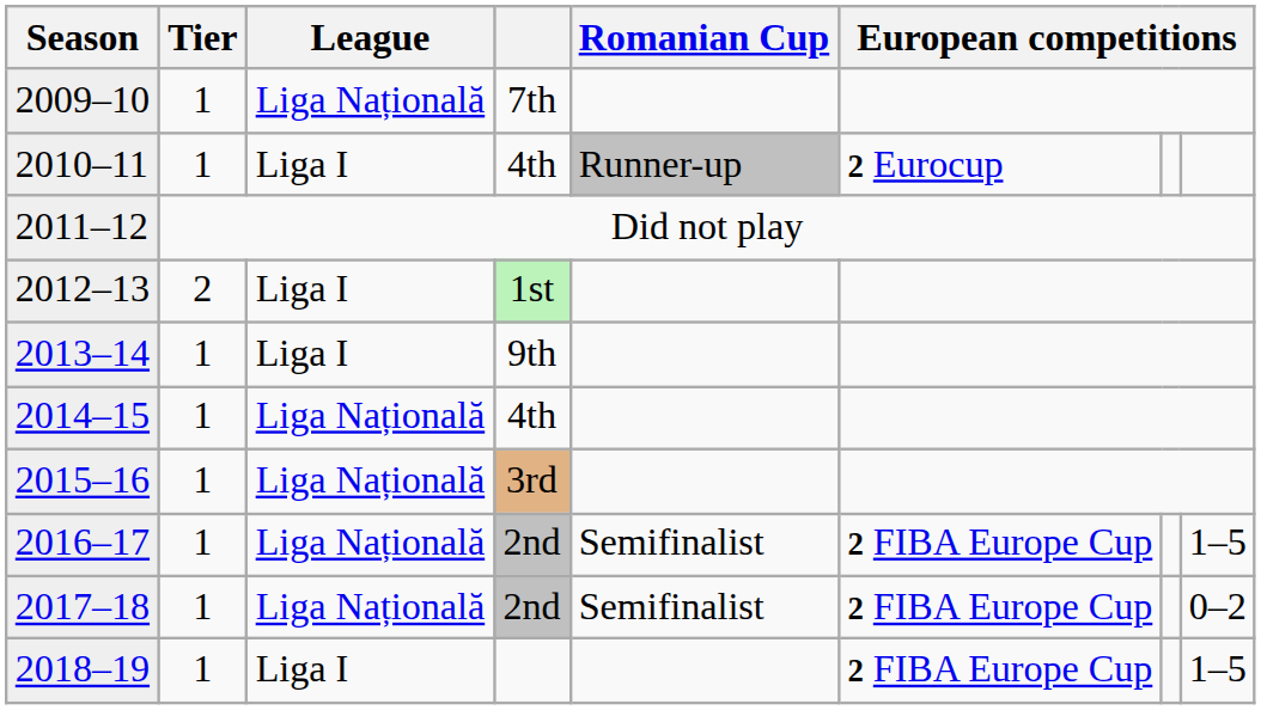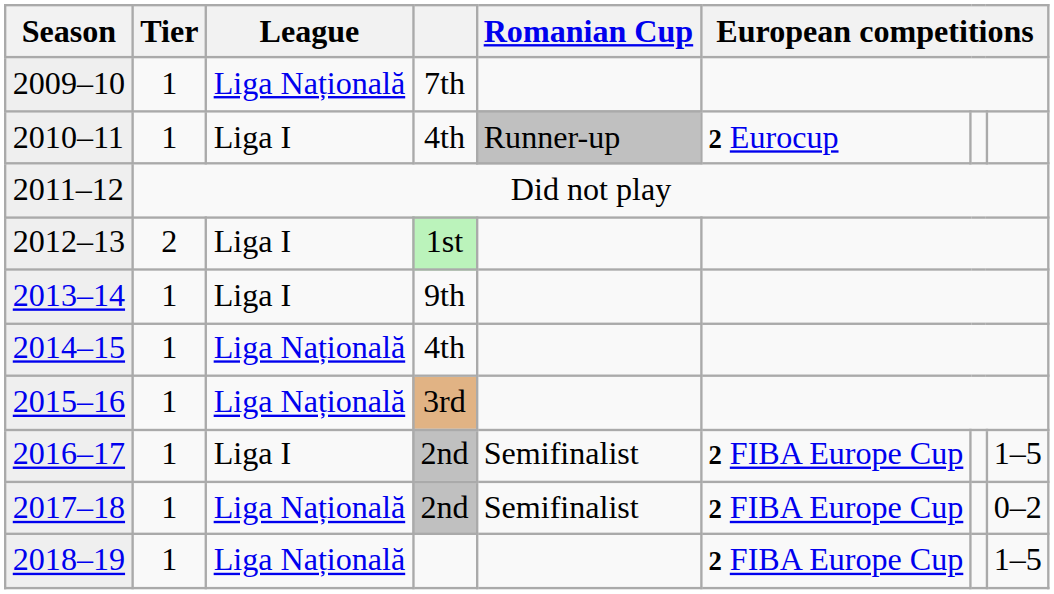2016–17 | League: Liga Națională -> Liga I
2018–19 | League: Liga I -> Liga Națională
